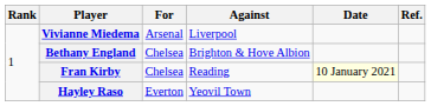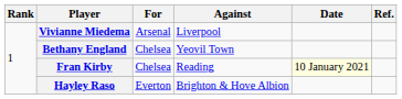Bethany England | Against: Brighton & Hove Albion -> Yeovil Town
Hayley Raso | Against: Yeovil Town -> Brighton & Hove Albion
